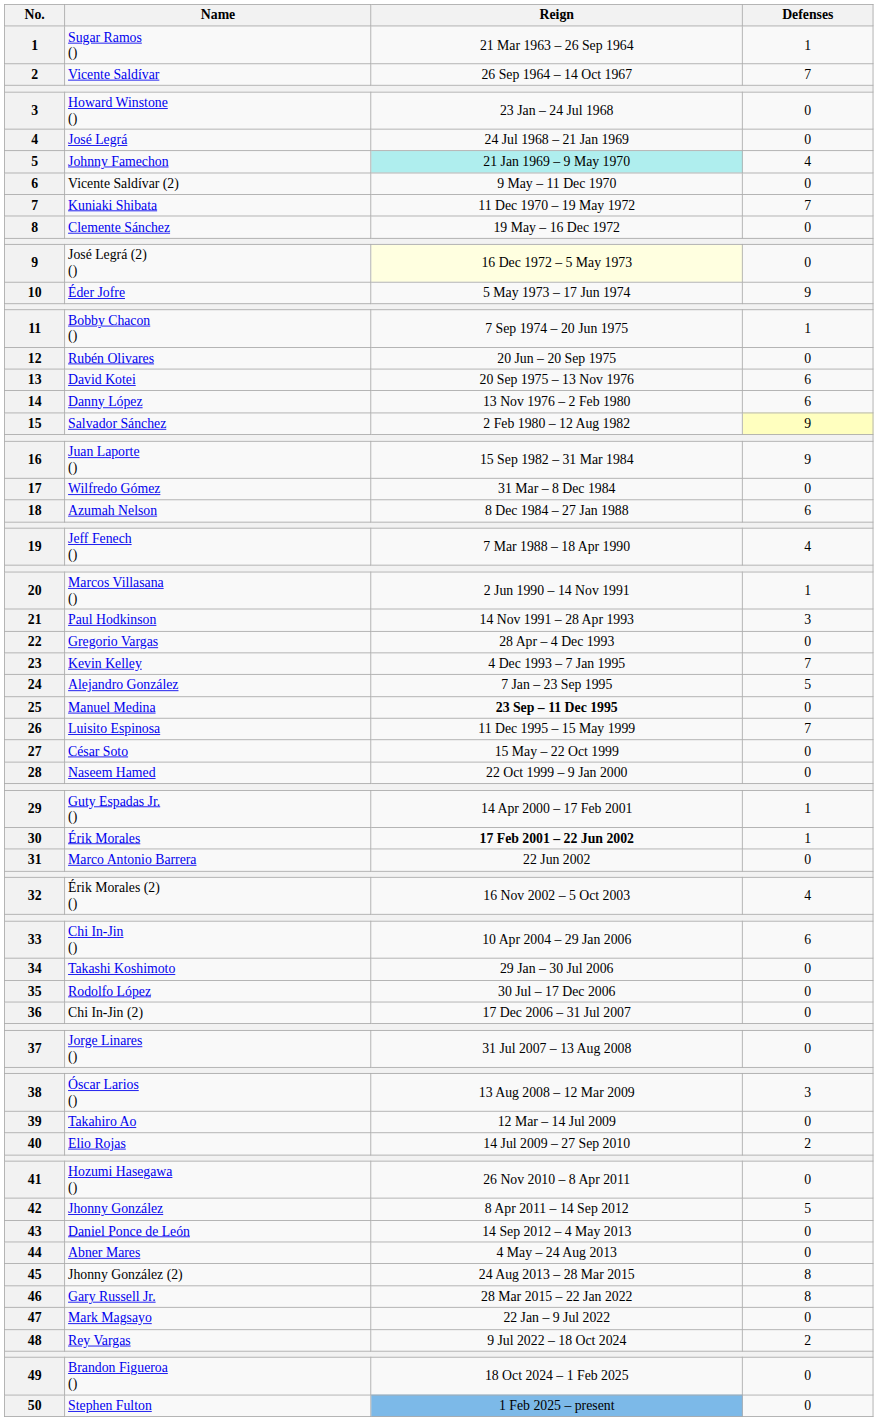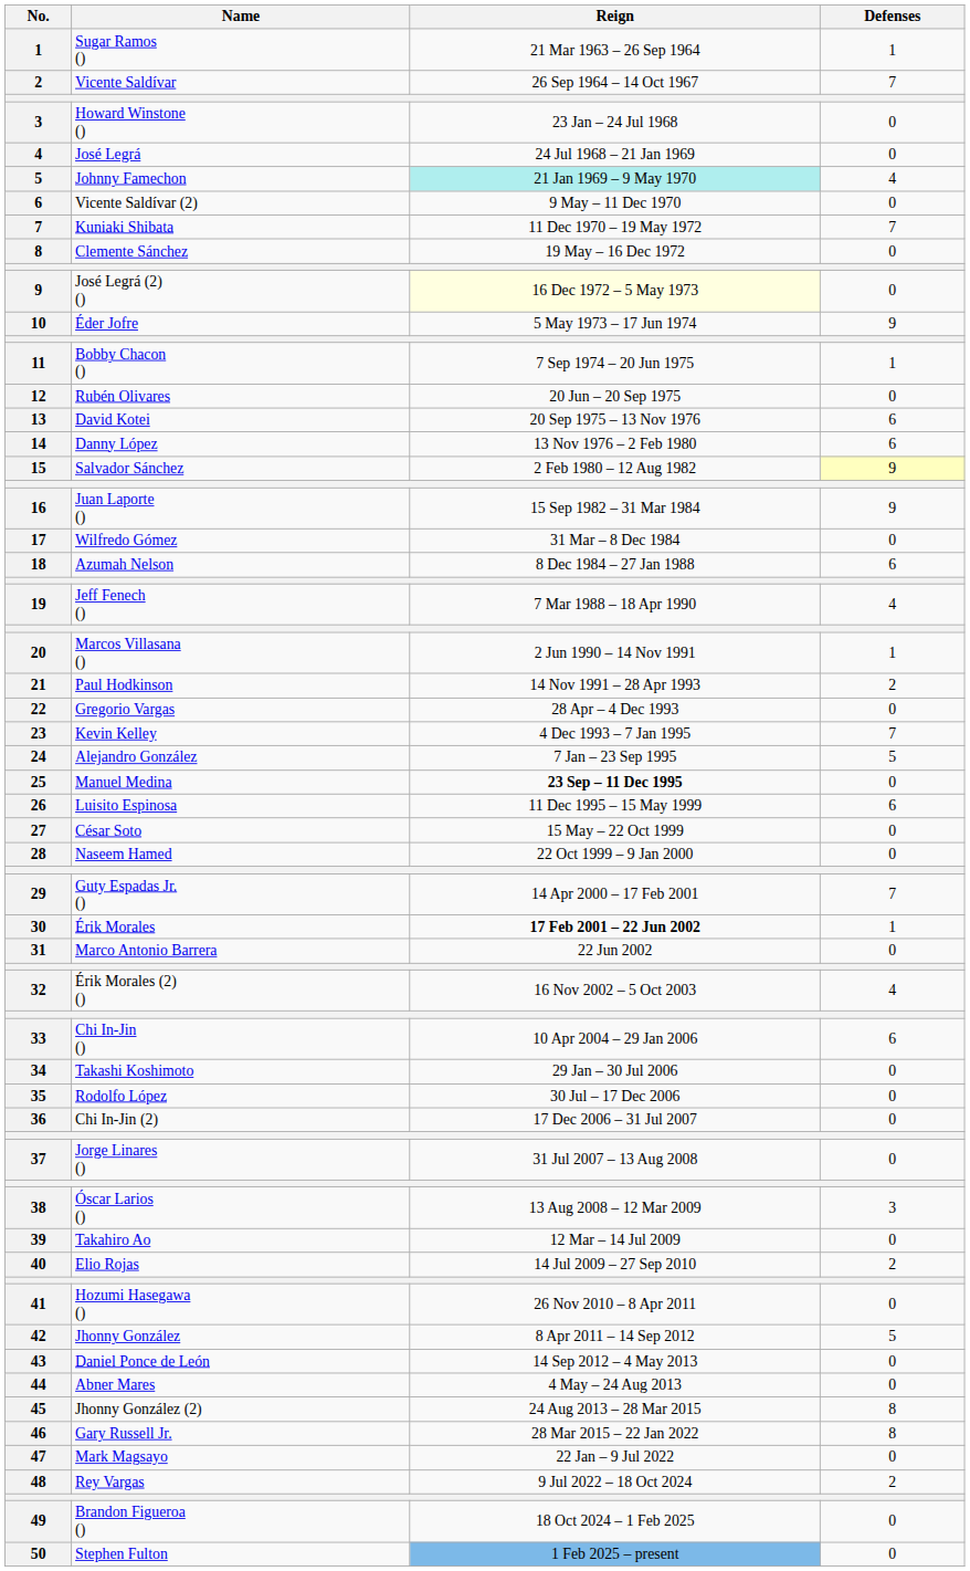Paul Hodkinson | Defenses: 3 -> 2
Luisito Espinosa | Defenses: 7 -> 6
Guty Espadas Jr. () | Defenses: 1 -> 7
